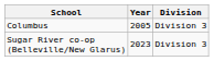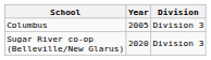Sugar River co-op (Belleville/New Glarus) | Year: 2023 -> 2020
